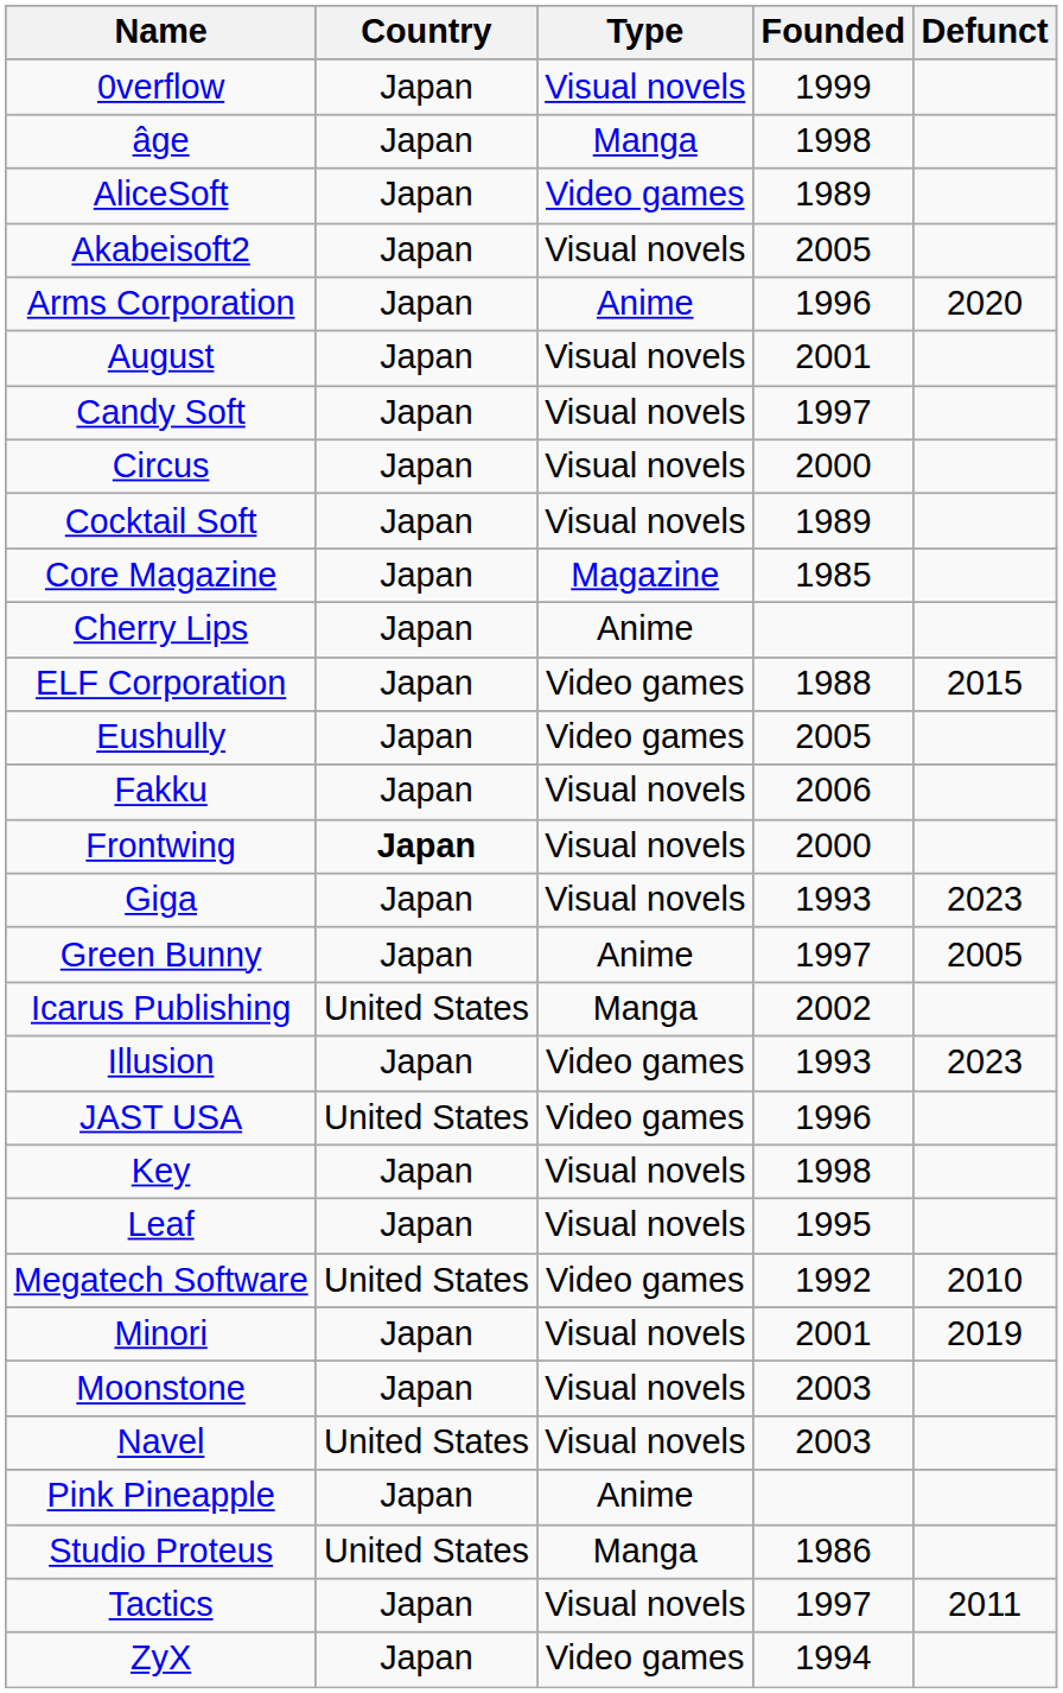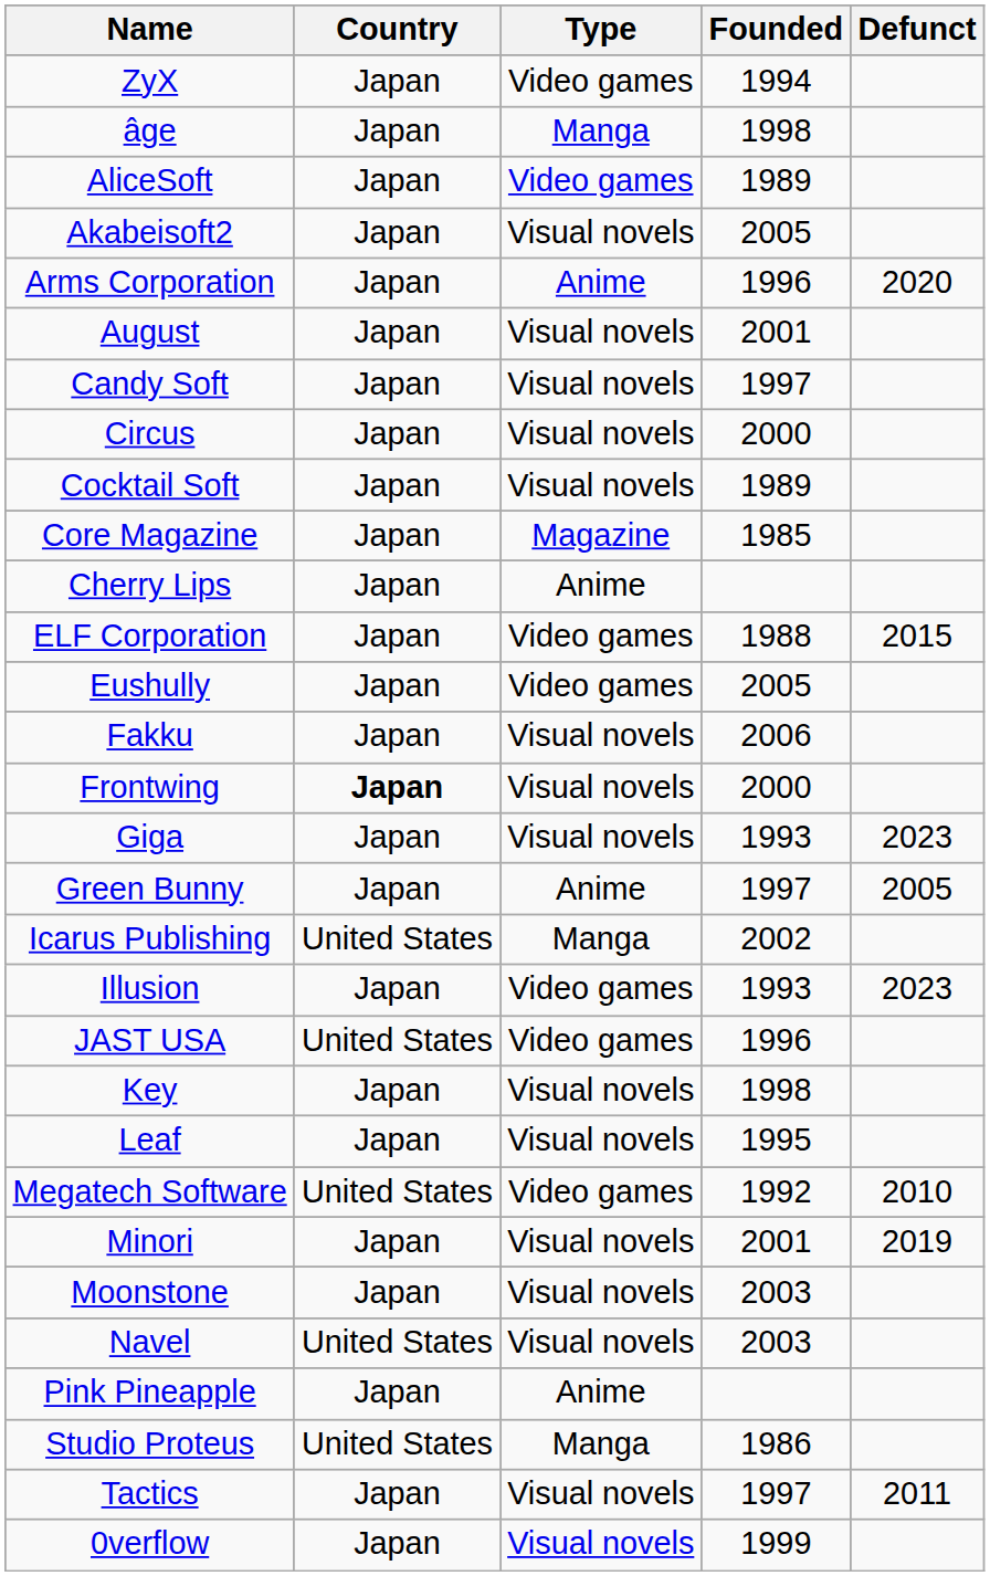rows swapped: 0verflow <-> ZyX
